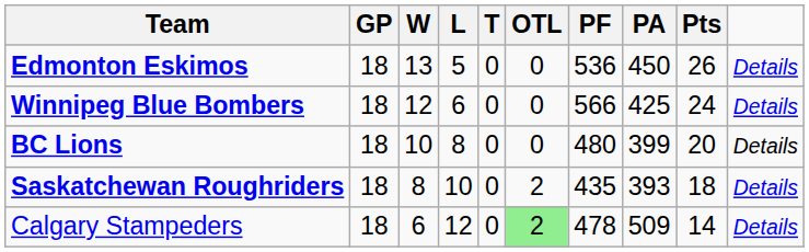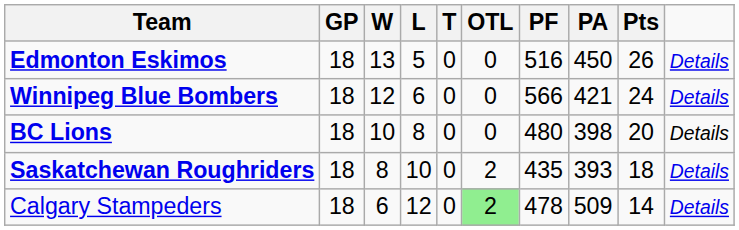Edmonton Eskimos | PF: 536 -> 516
Winnipeg Blue Bombers | PA: 425 -> 421
BC Lions | PA: 399 -> 398
